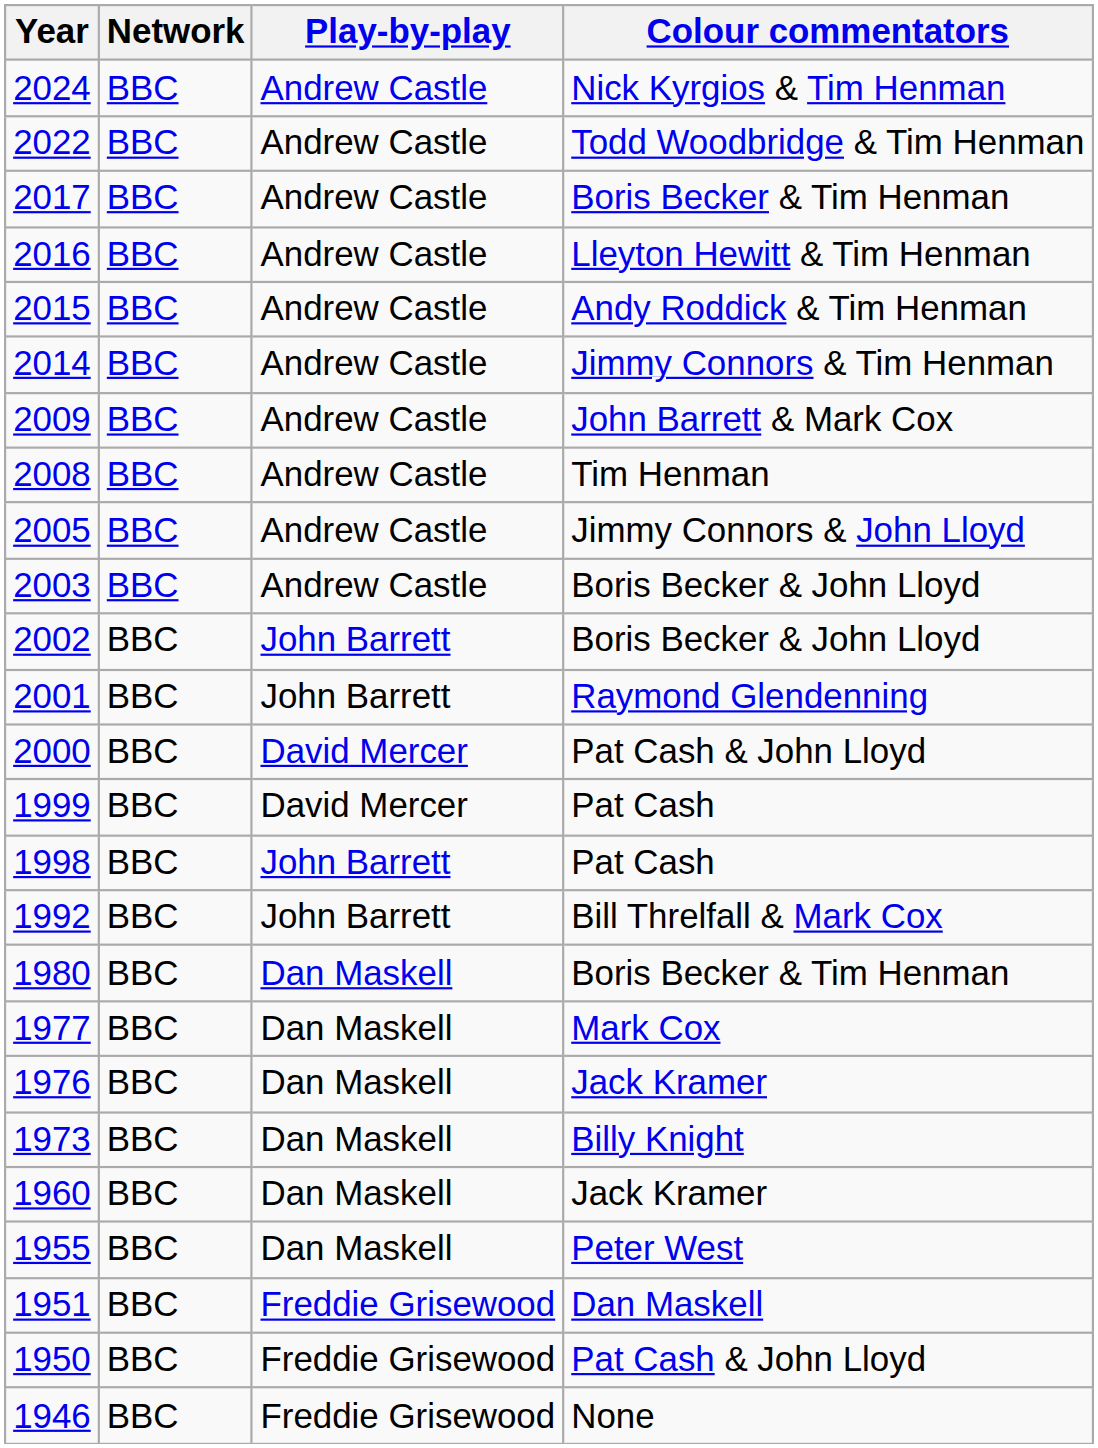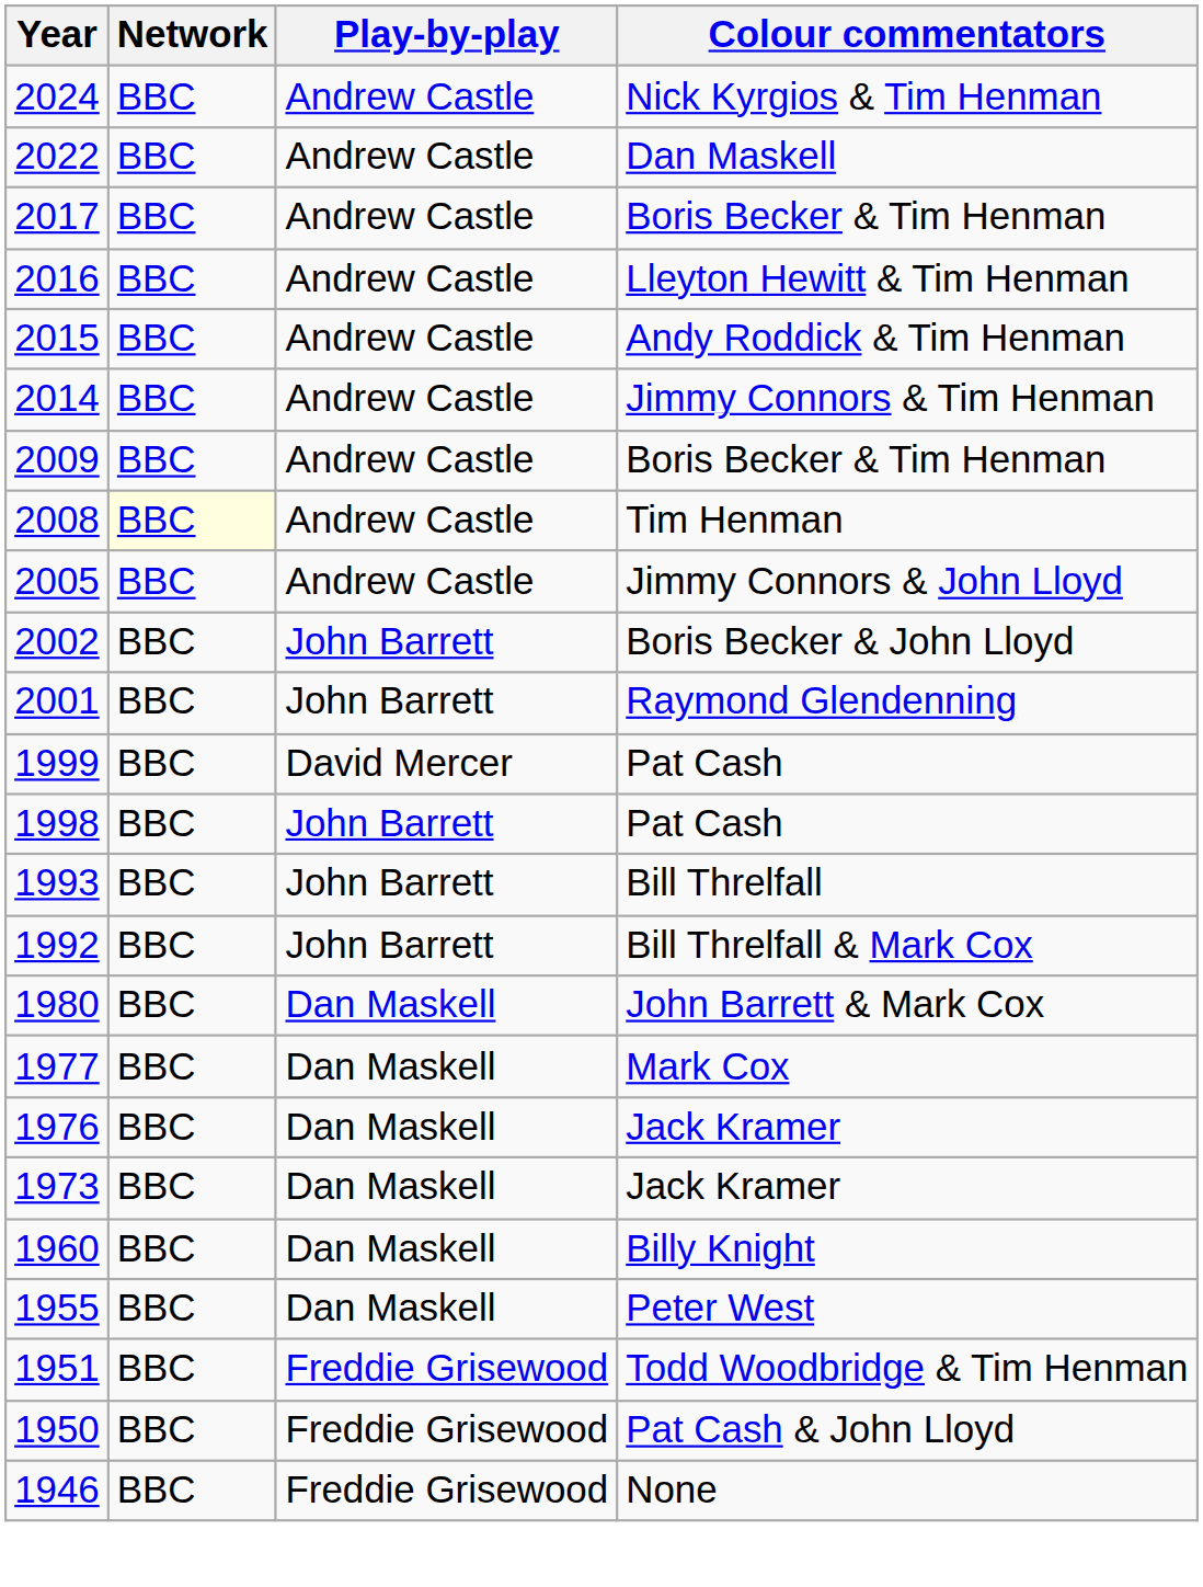2022 | Colour commentators: Todd Woodbridge & Tim Henman -> Dan Maskell
2009 | Colour commentators: John Barrett & Mark Cox -> Boris Becker & Tim Henman
2008 | Network: no background -> lightyellow background
- row: 2003 | BBC | Andrew Castle | Boris Becker & John Lloyd
- row: 2000 | BBC | David Mercer | Pat Cash & John Lloyd
+ row: 1993 | BBC | John Barrett | Bill Threlfall
1980 | Colour commentators: Boris Becker & Tim Henman -> John Barrett & Mark Cox
1973 | Colour commentators: Billy Knight -> Jack Kramer
1960 | Colour commentators: Jack Kramer -> Billy Knight
1951 | Colour commentators: Dan Maskell -> Todd Woodbridge & Tim Henman
